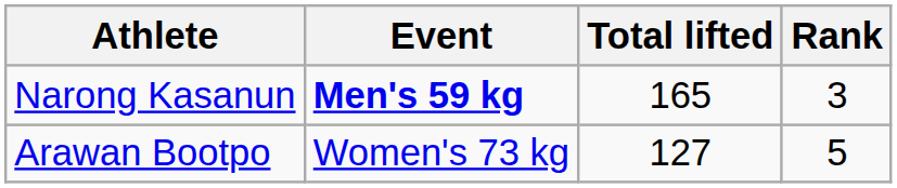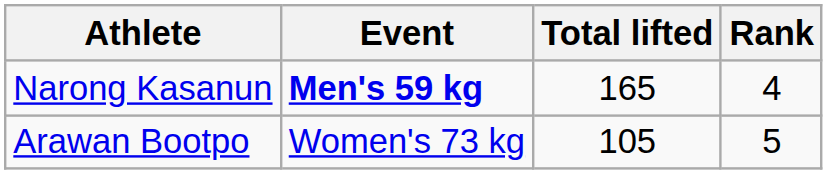Narong Kasanun | Rank: 3 -> 4
Arawan Bootpo | Total lifted: 127 -> 105
